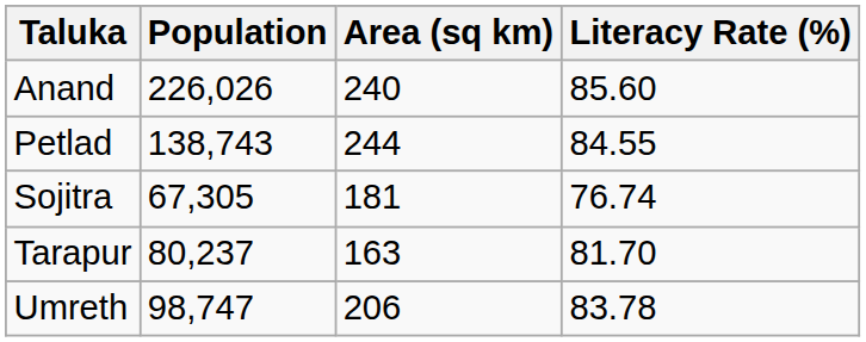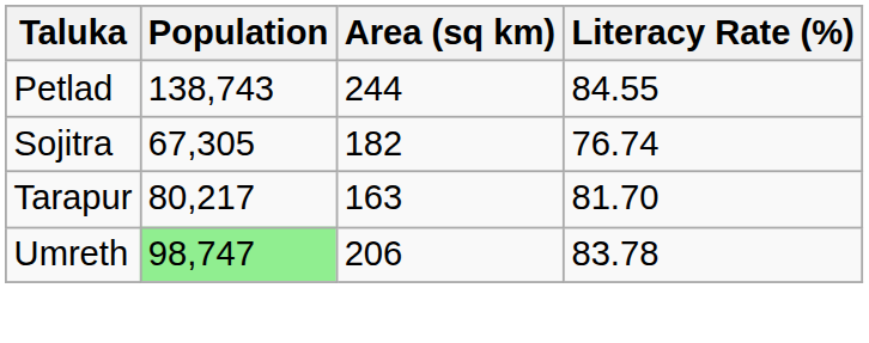- row: Anand | 226,026 | 240 | 85.60
Sojitra | Area (sq km): 181 -> 182
Tarapur | Population: 80,237 -> 80,217
Umreth | Population: no background -> lightgreen background
